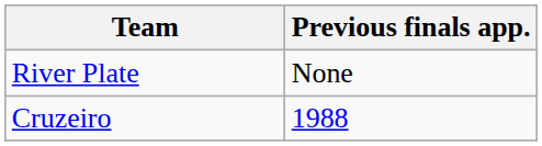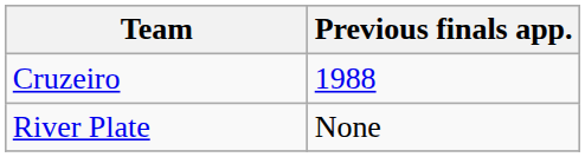rows swapped: Cruzeiro <-> River Plate
